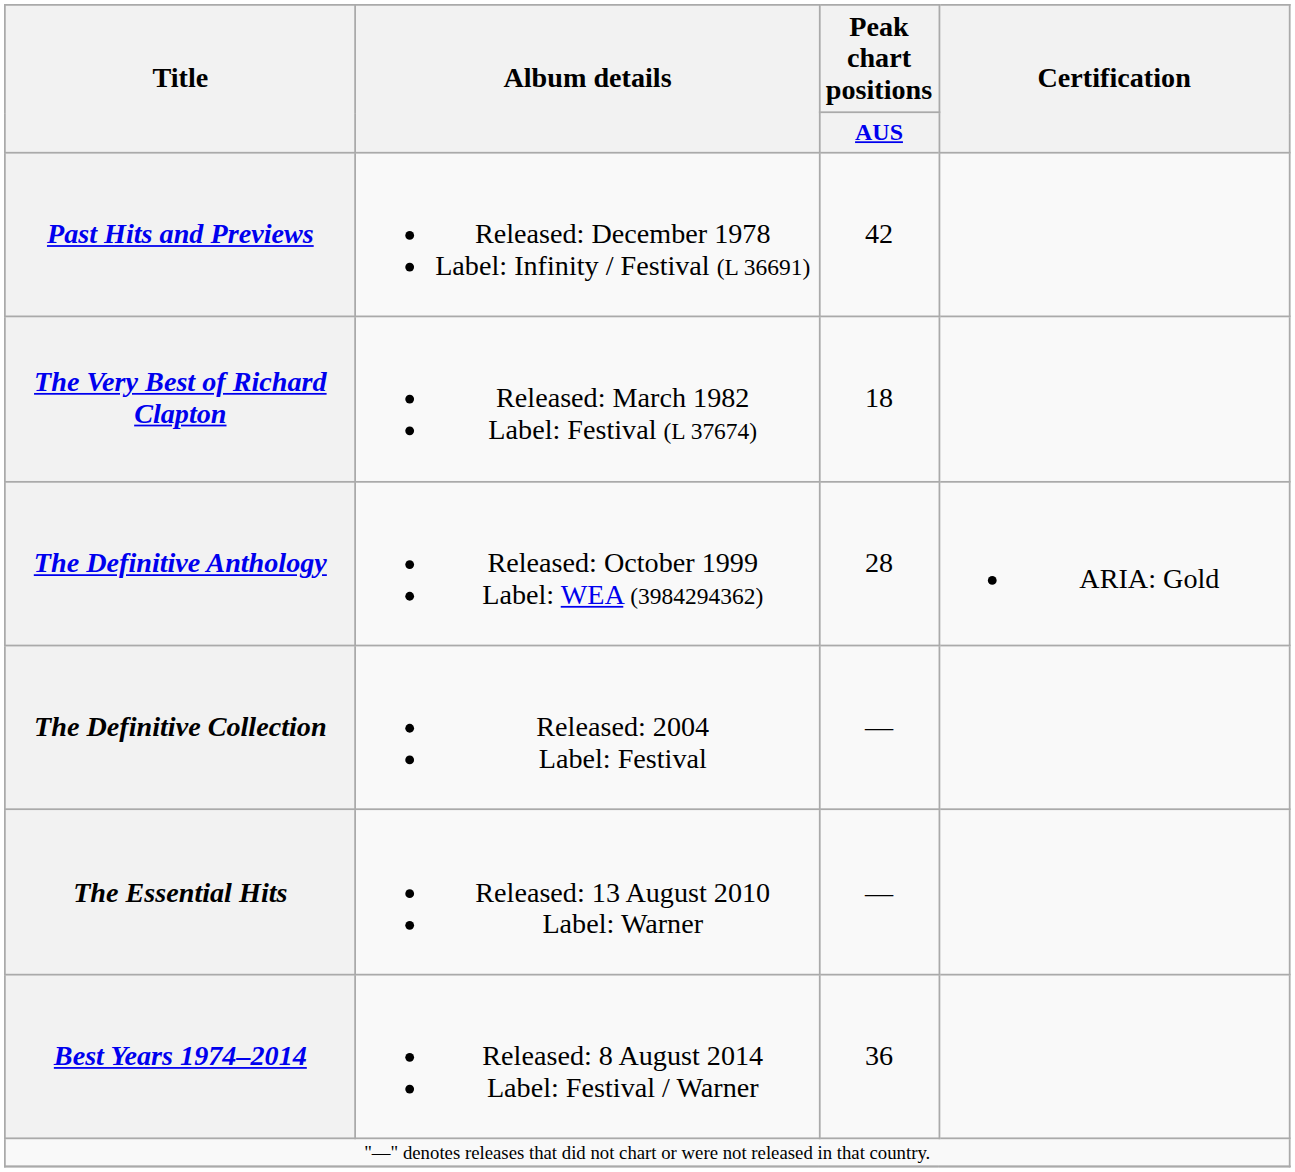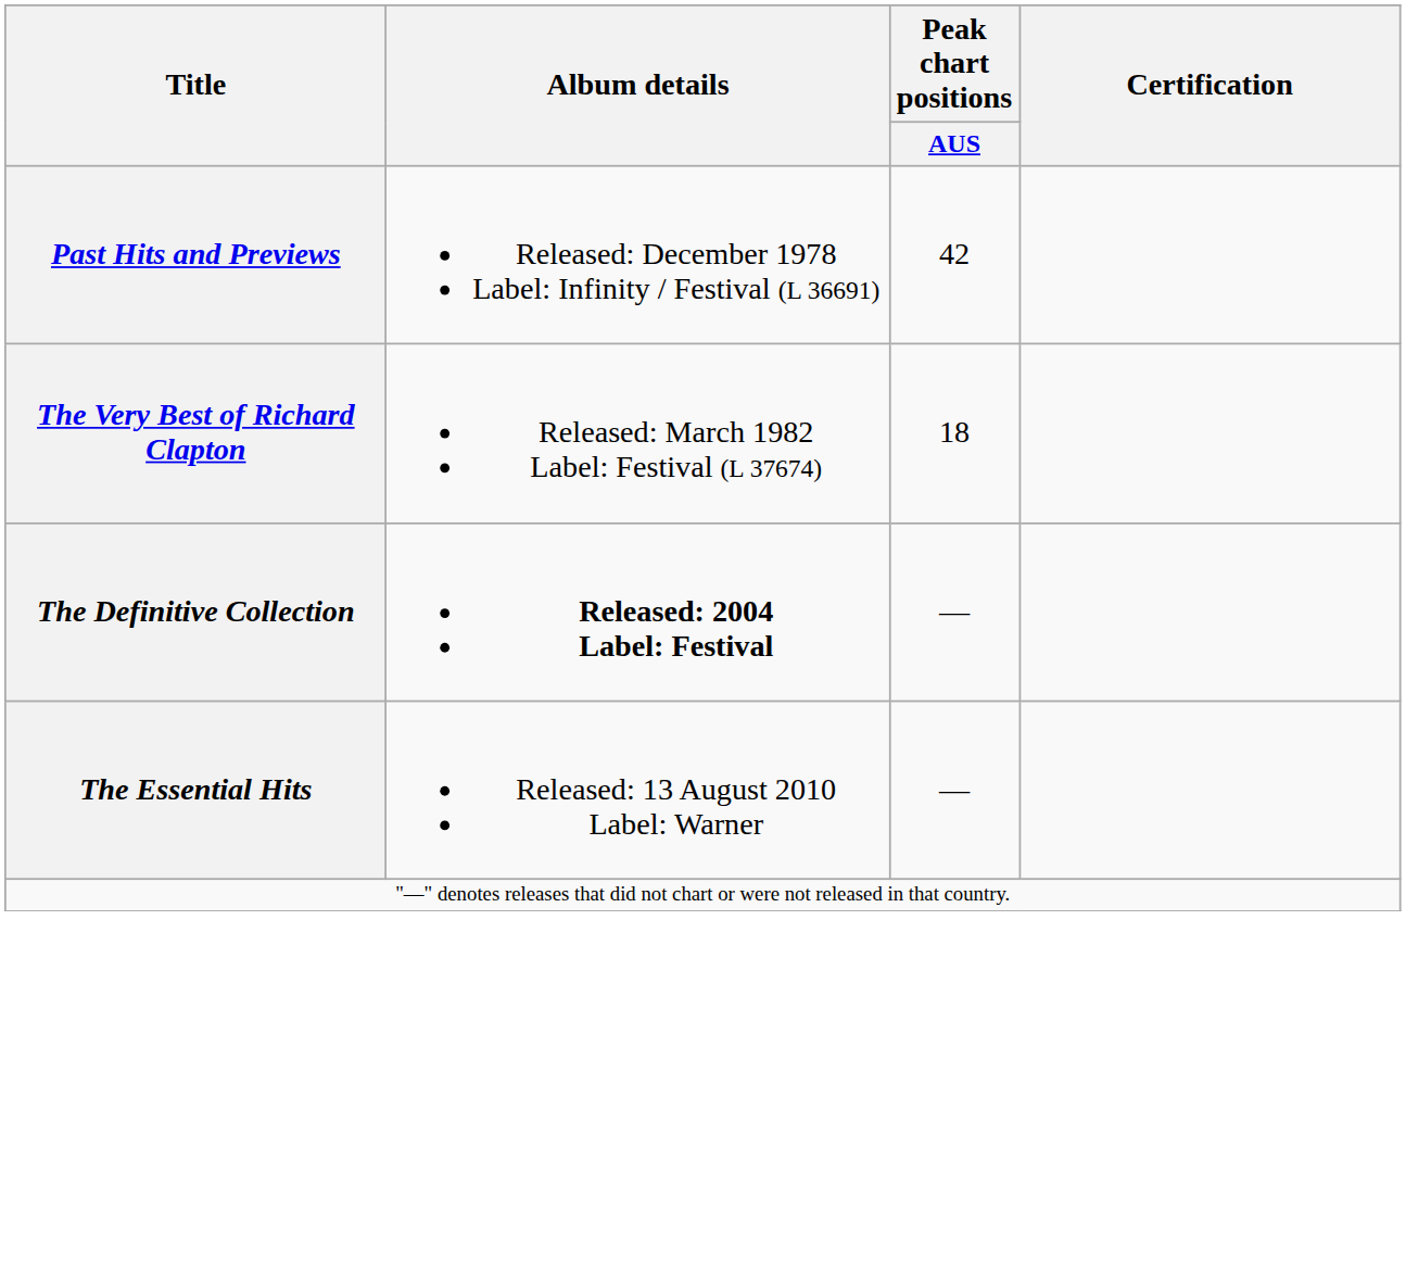- row: The Definitive Anthology | Released: October 1999 Label: WEA (3984294362) | 28 | ARIA: Gold
The Definitive Collection | Album details: normal -> bold
- row: Best Years 1974–2014 | Released: 8 August 2014 Label: Festival / Warner | 36
